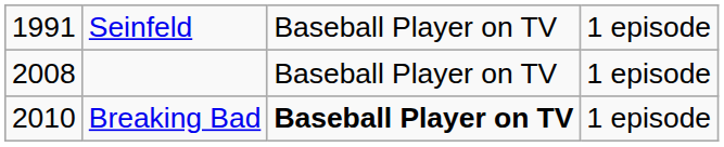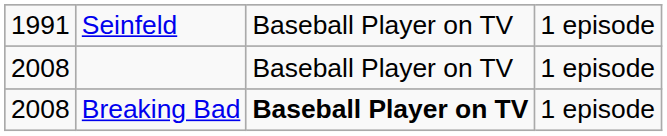Breaking Bad | column 1: 2010 -> 2008
